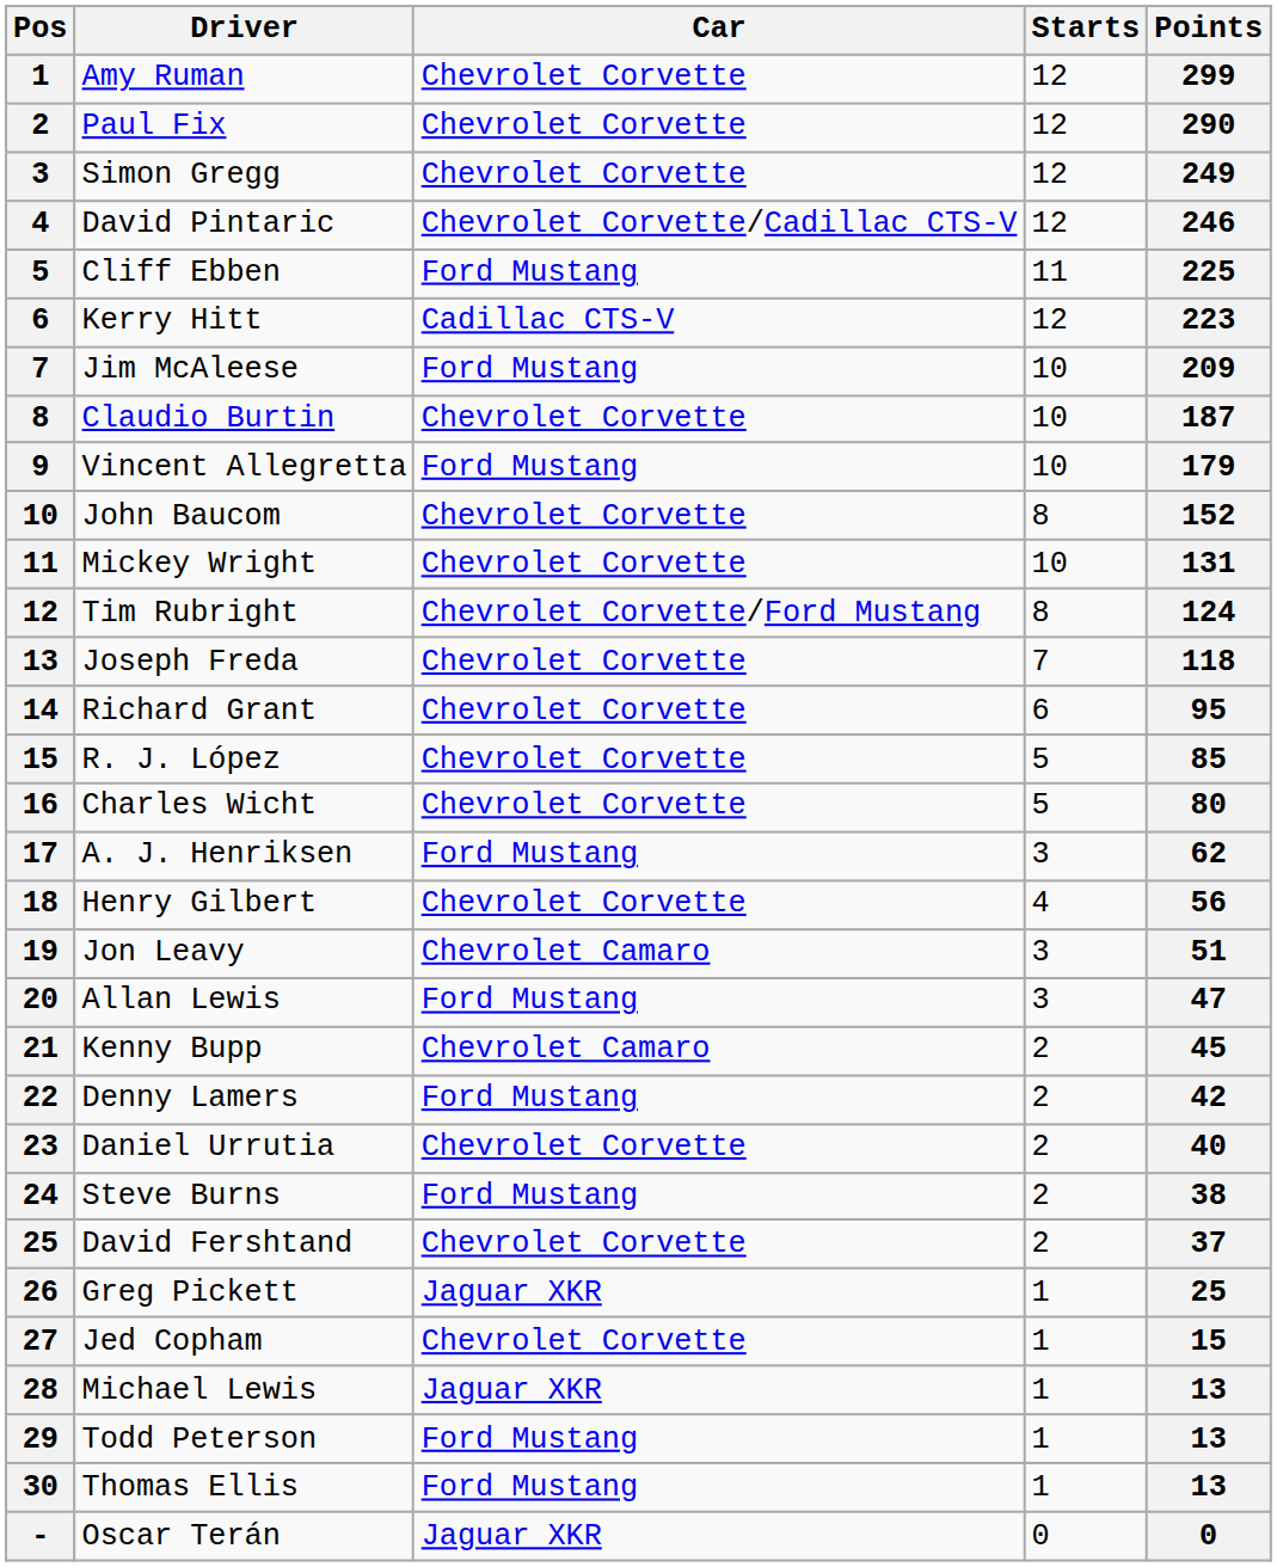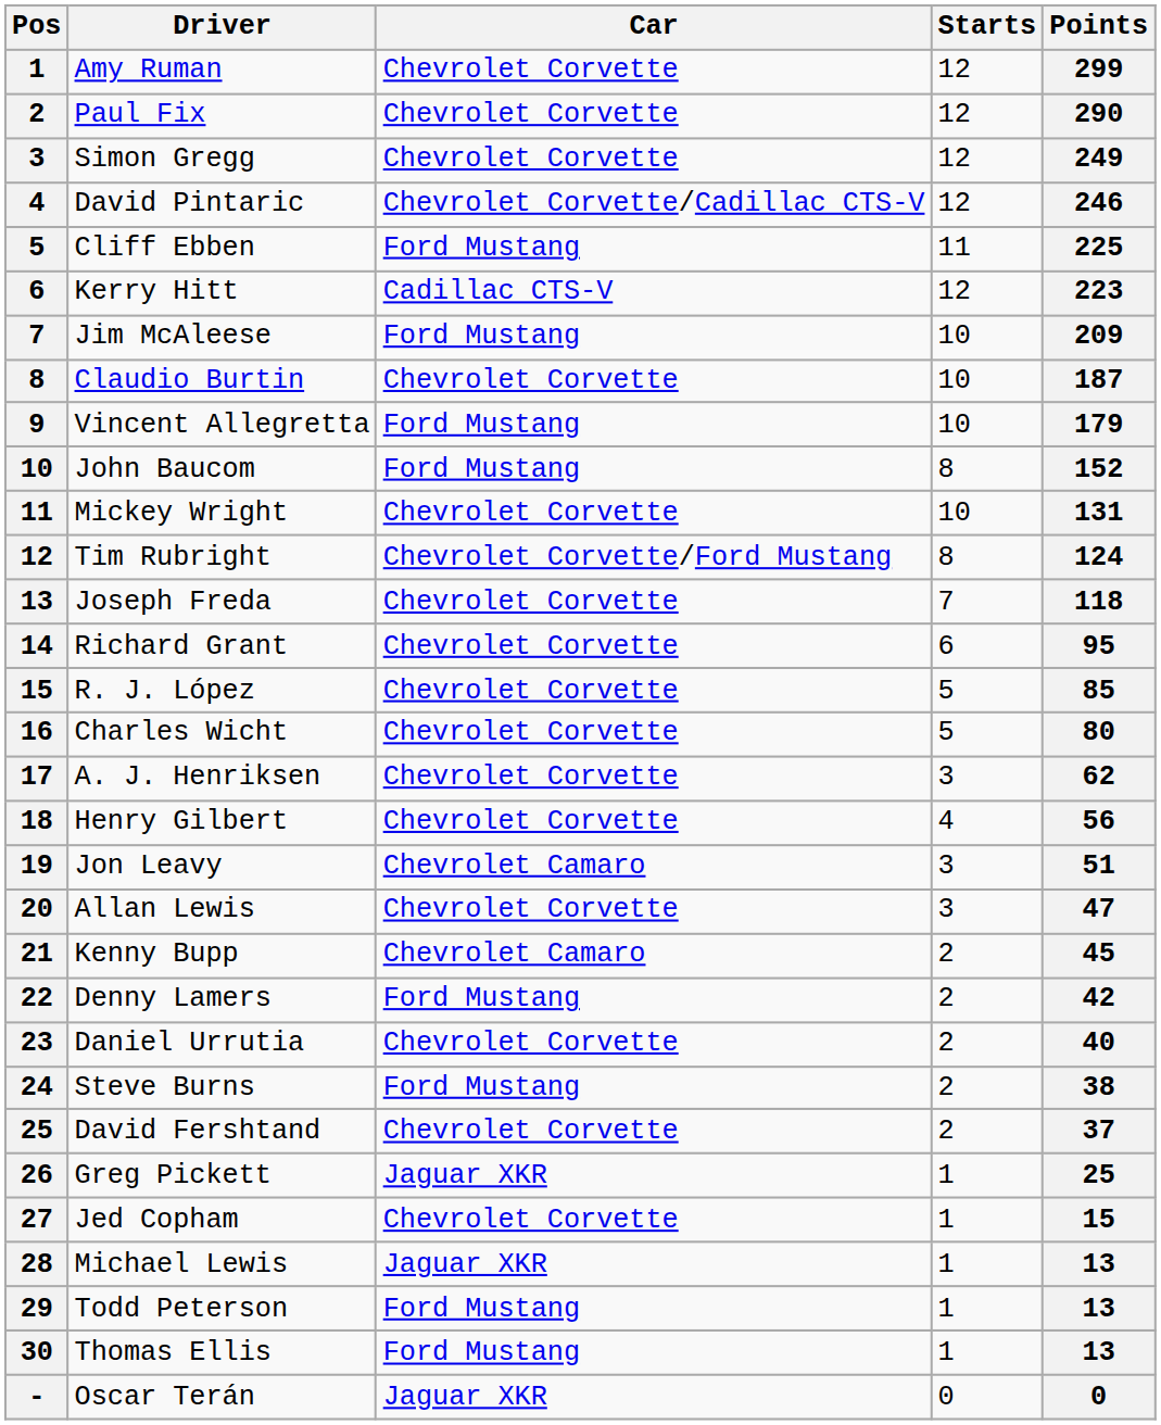John Baucom | Car: Chevrolet Corvette -> Ford Mustang
A. J. Henriksen | Car: Ford Mustang -> Chevrolet Corvette
Allan Lewis | Car: Ford Mustang -> Chevrolet Corvette
